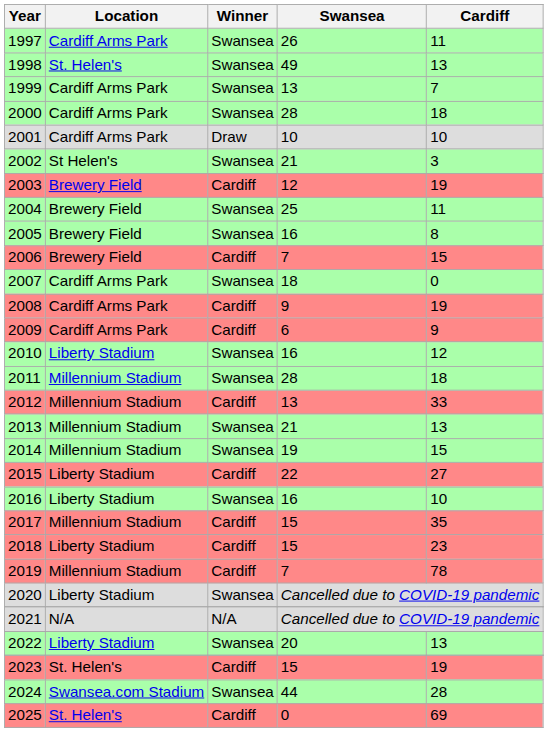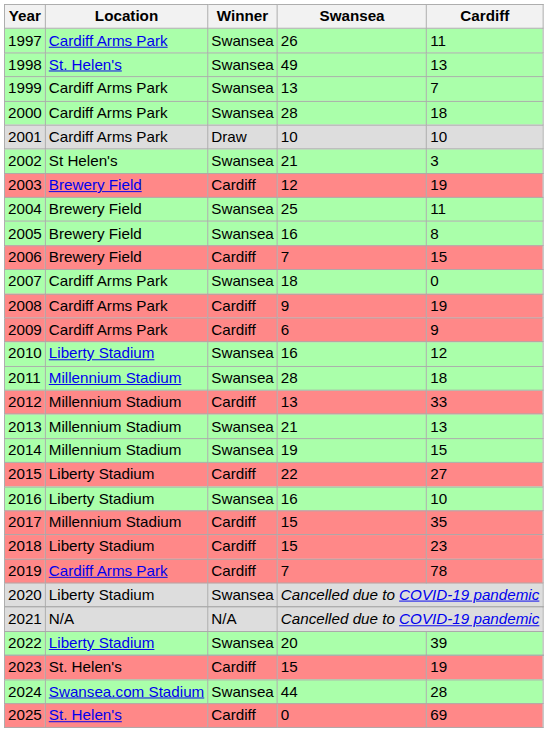2019 | Location: Millennium Stadium -> Cardiff Arms Park
2022 | Cardiff: 13 -> 39
